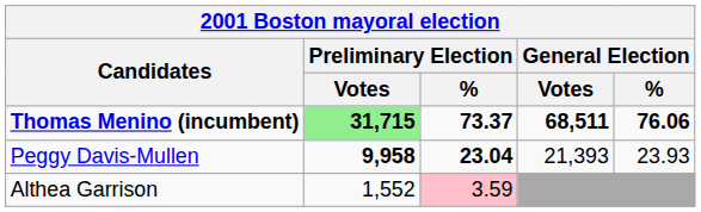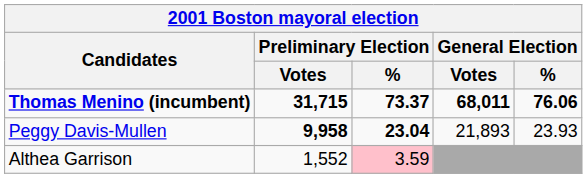Thomas Menino (incumbent) | Preliminary Election / Votes: lightgreen background -> no background
Thomas Menino (incumbent) | General Election / Votes: 68,511 -> 68,011
Peggy Davis-Mullen | General Election / Votes: 21,393 -> 21,893
